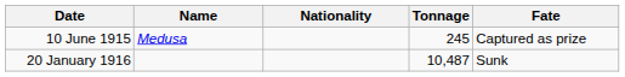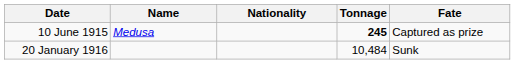10 June 1915 | Tonnage: normal -> bold
20 January 1916 | Tonnage: 10,487 -> 10,484
